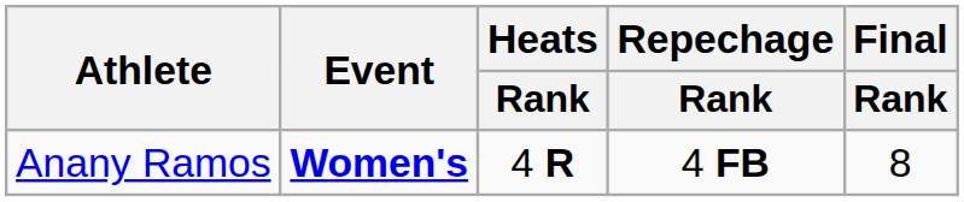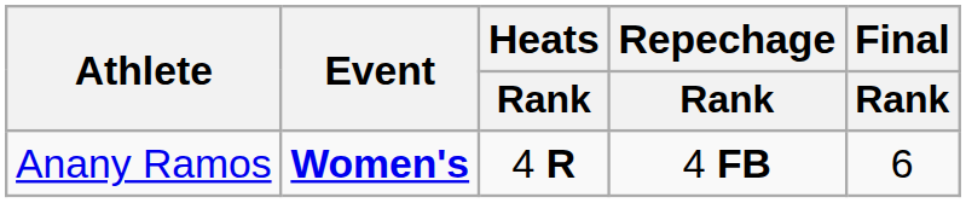Anany Ramos | Final / Rank: 8 -> 6
